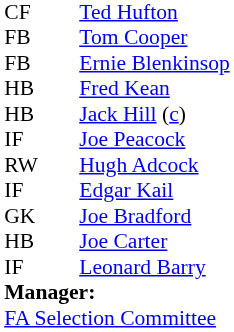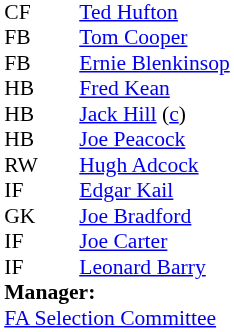Joe Peacock | column 1: IF -> HB
Joe Carter | column 1: HB -> IF
